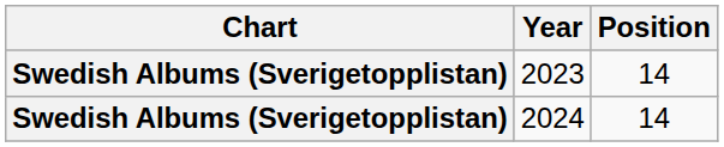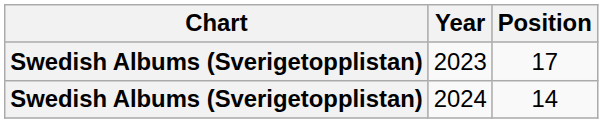2023 | Position: 14 -> 17
